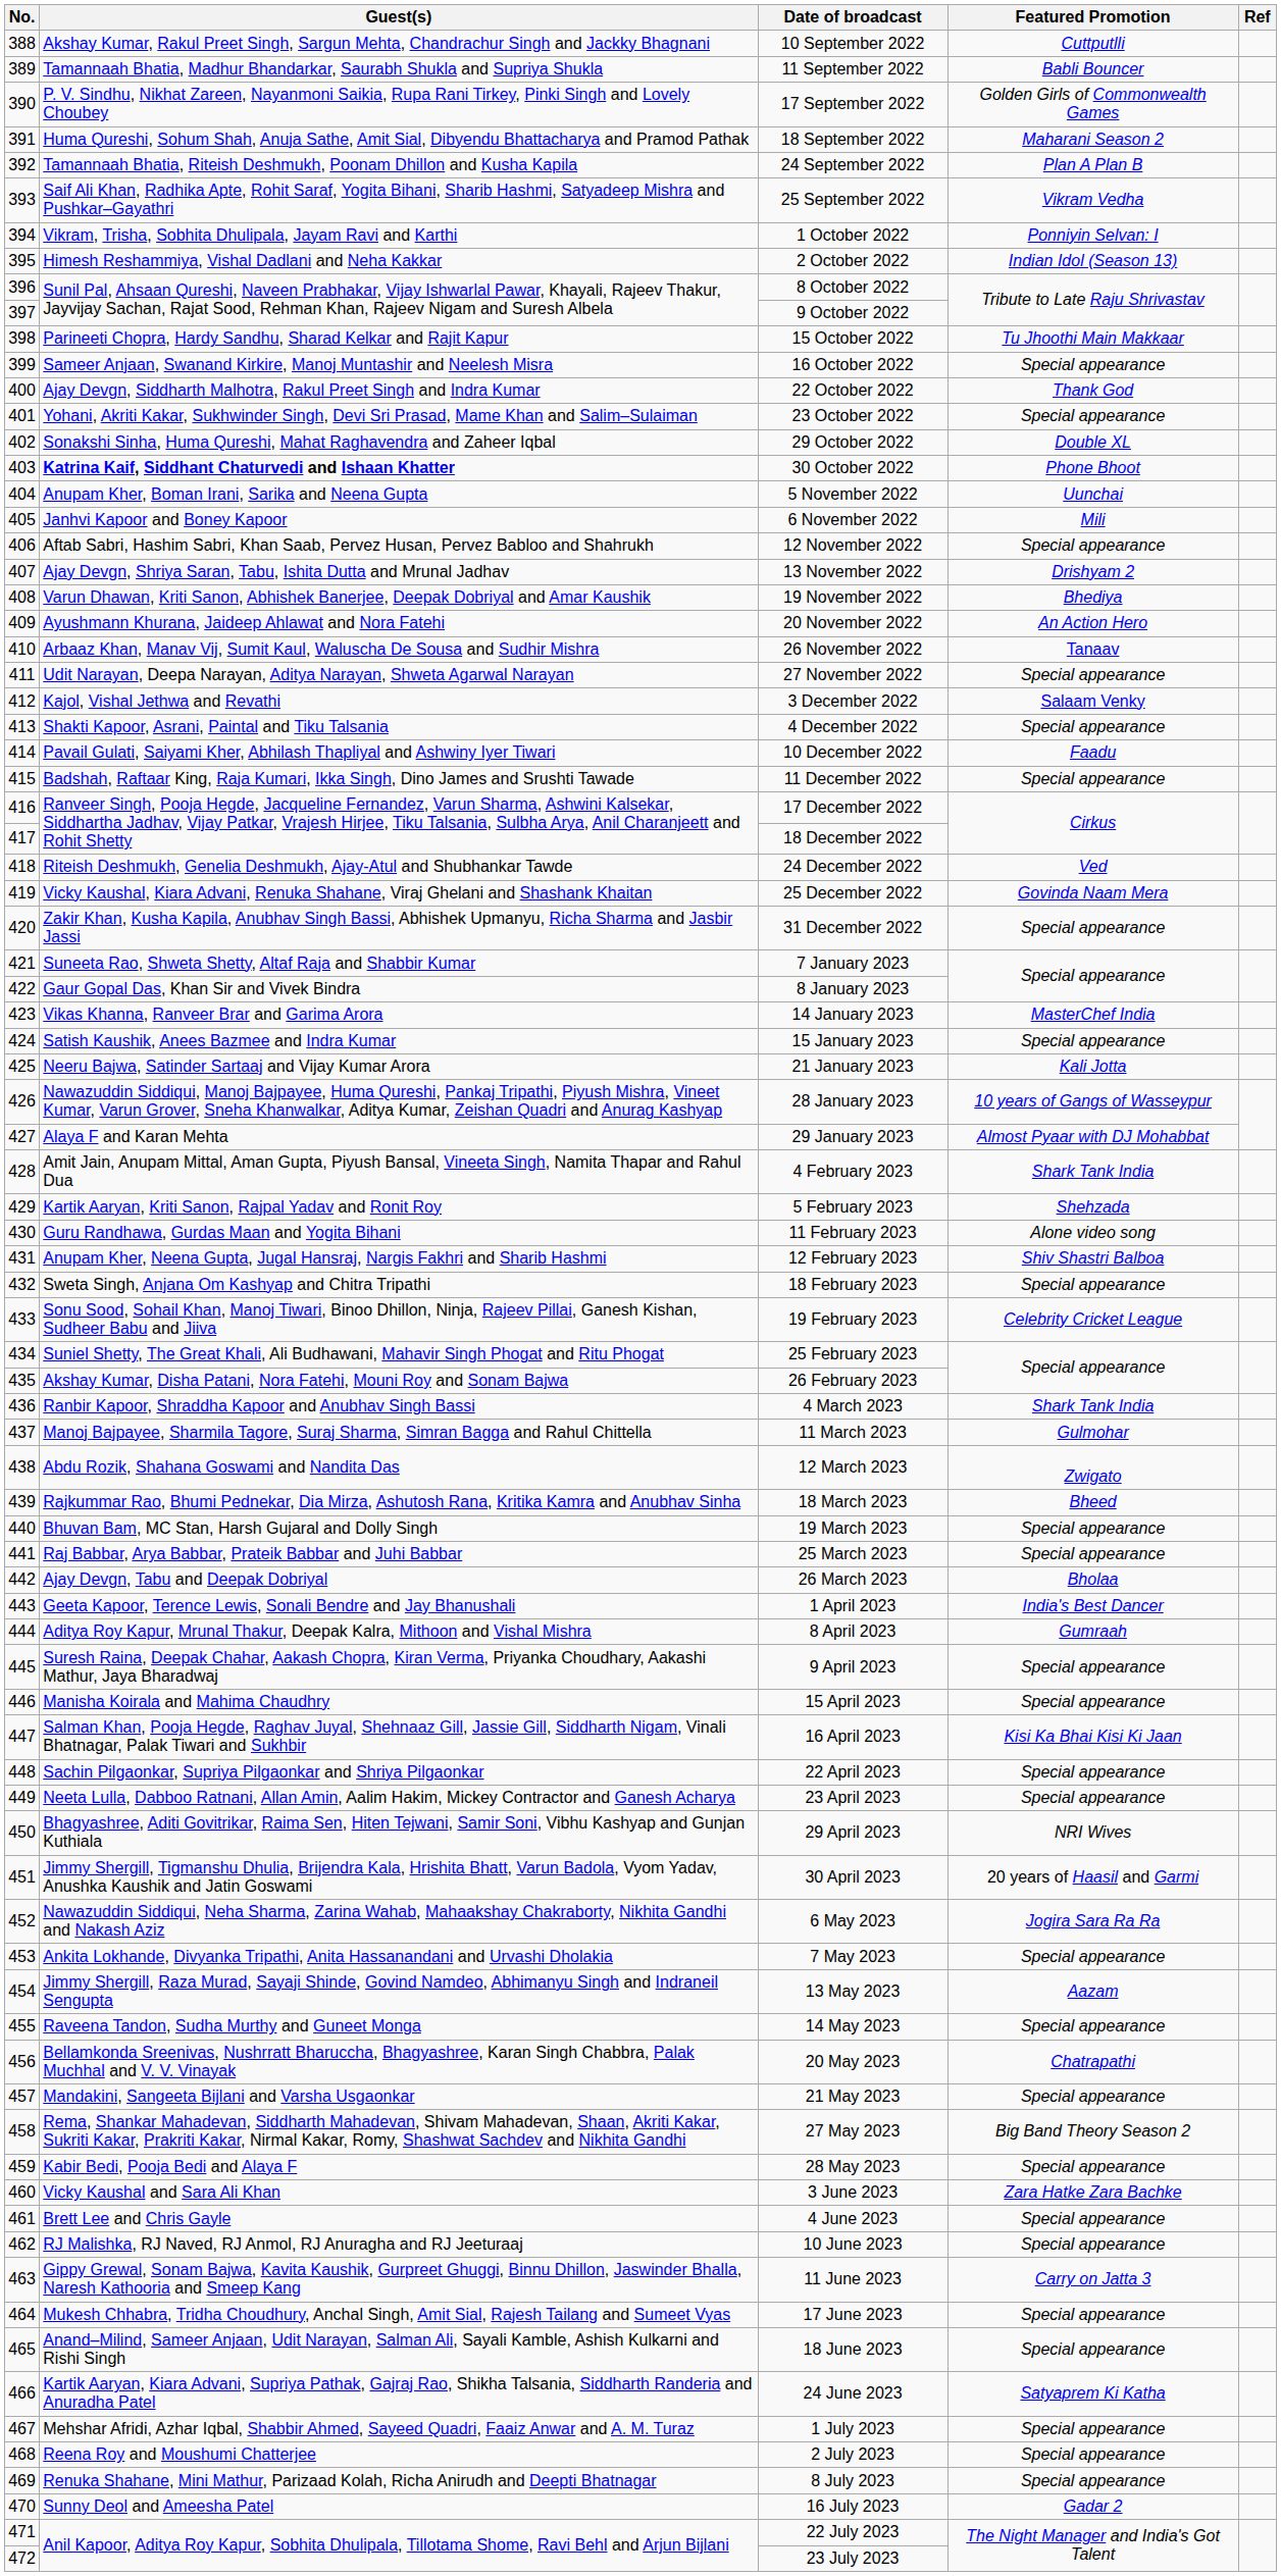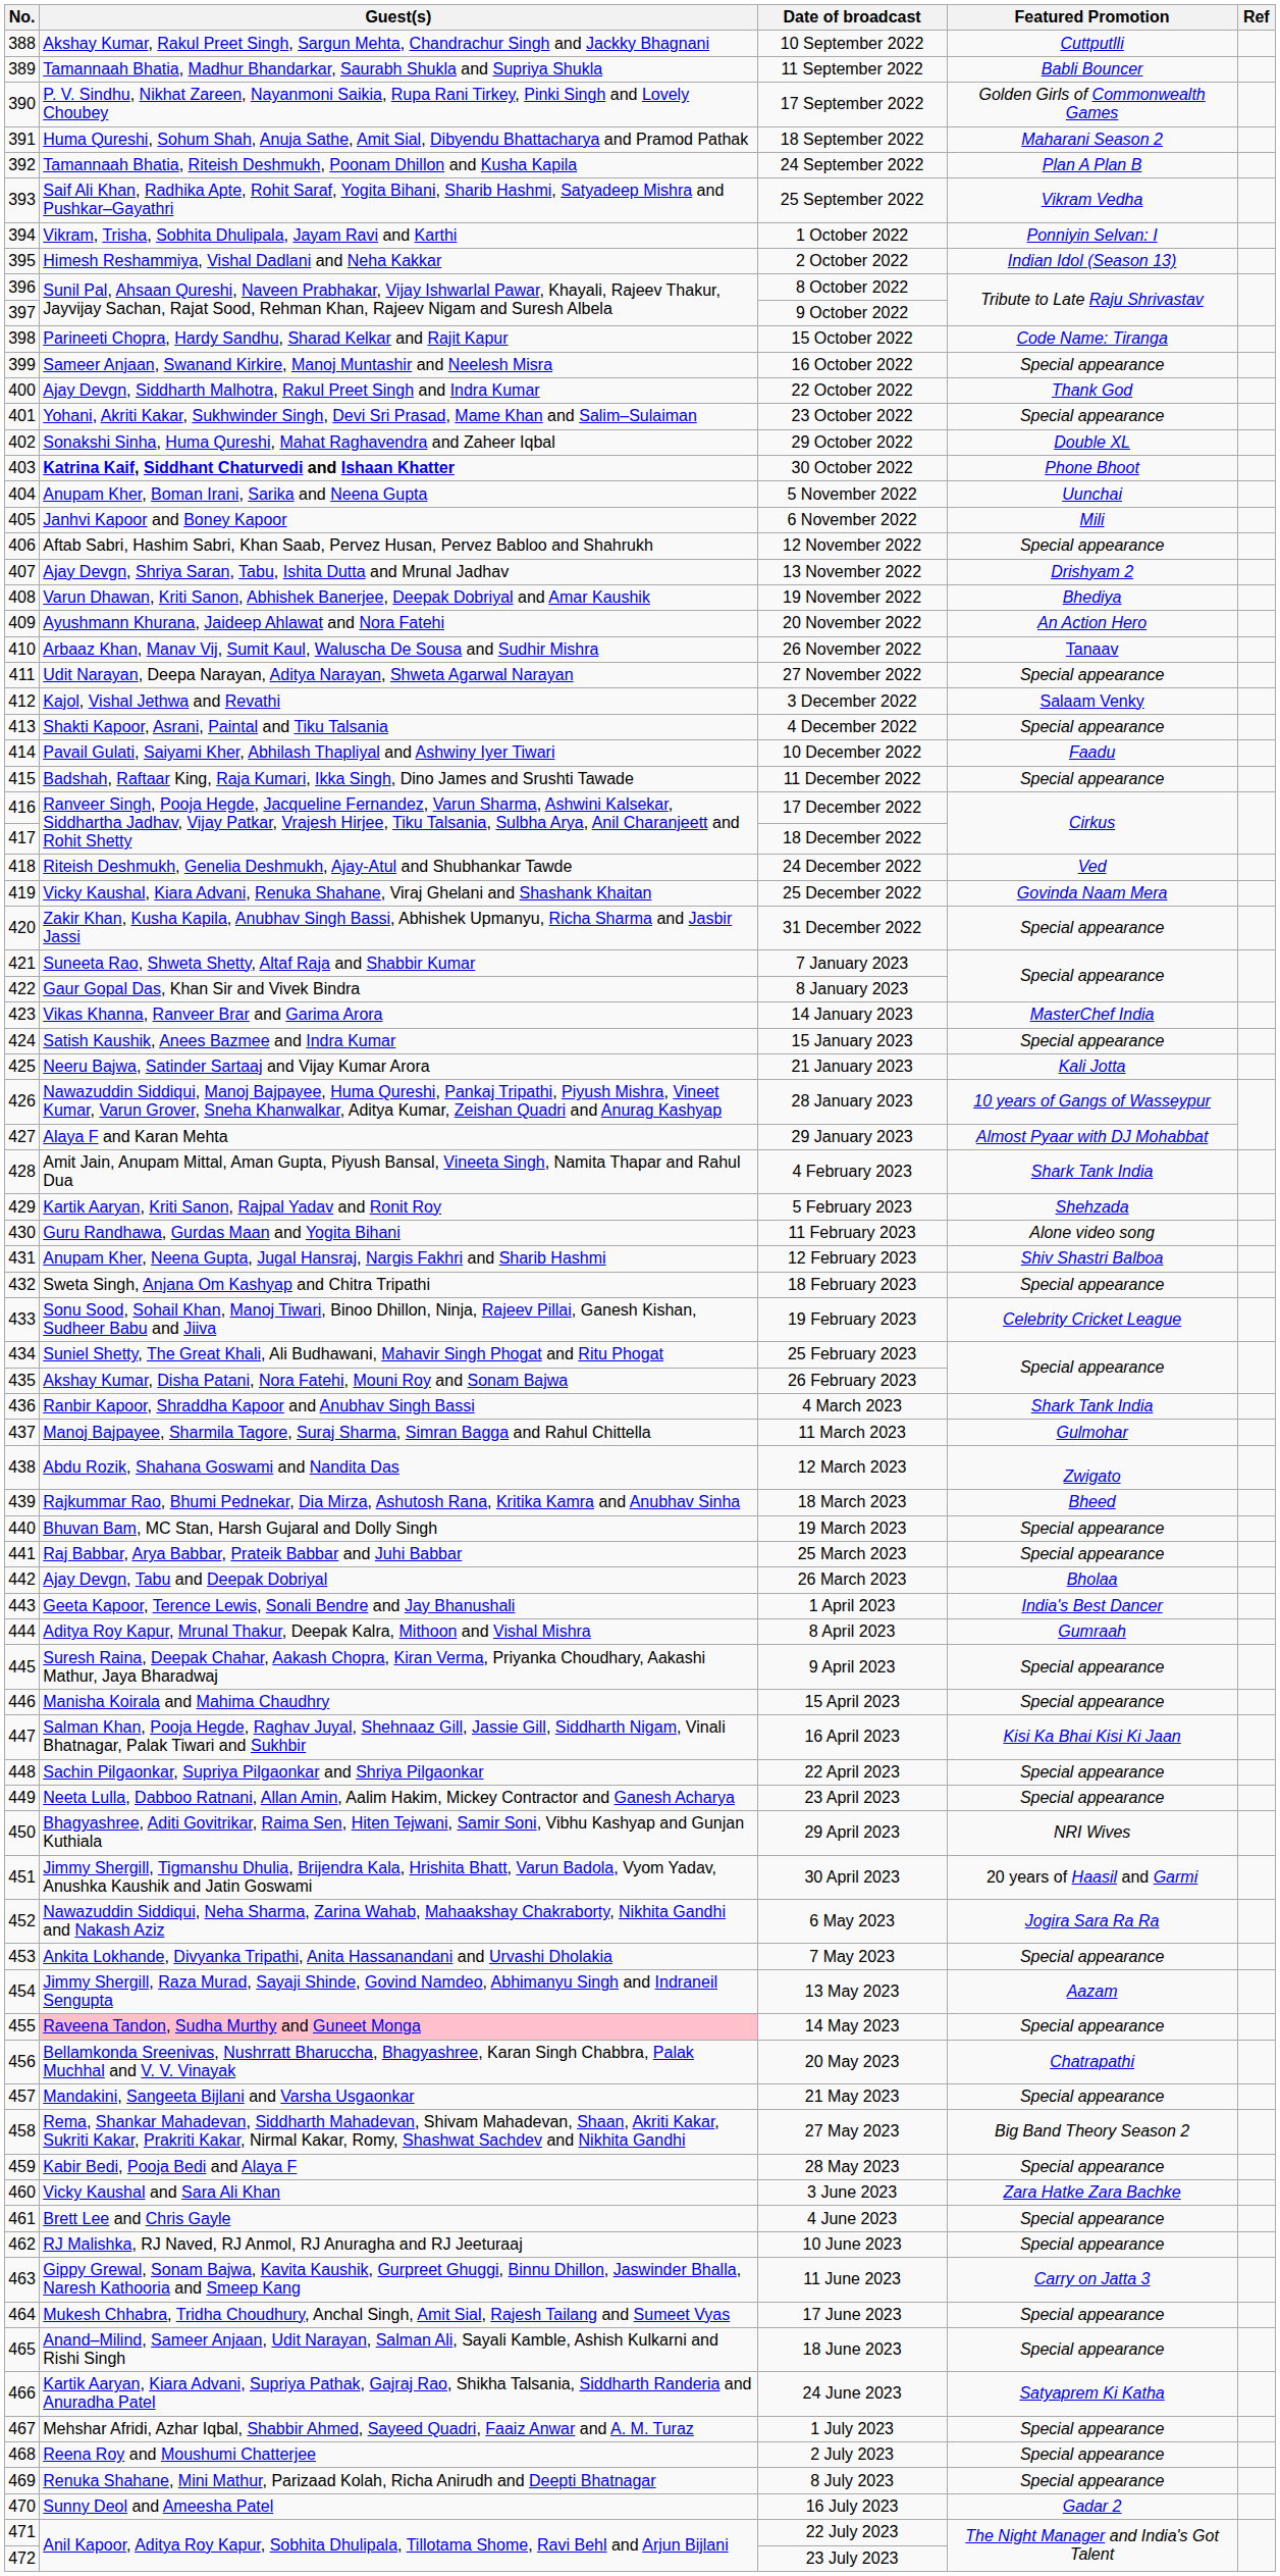15 October 2022 | Featured Promotion: Tu Jhoothi Main Makkaar -> Code Name: Tiranga
14 May 2023 | Guest(s): no background -> pink background
